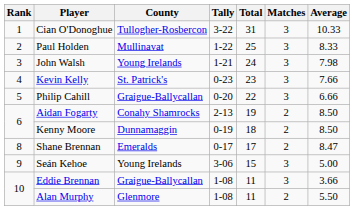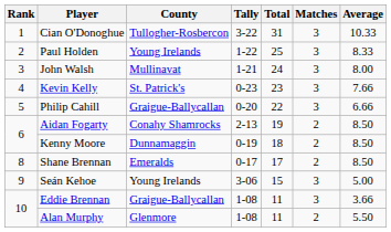Paul Holden | County: Mullinavat -> Young Irelands
John Walsh | County: Young Irelands -> Mullinavat
John Walsh | Average: 7.98 -> 8.00
Shane Brennan | Average: 8.47 -> 8.50
